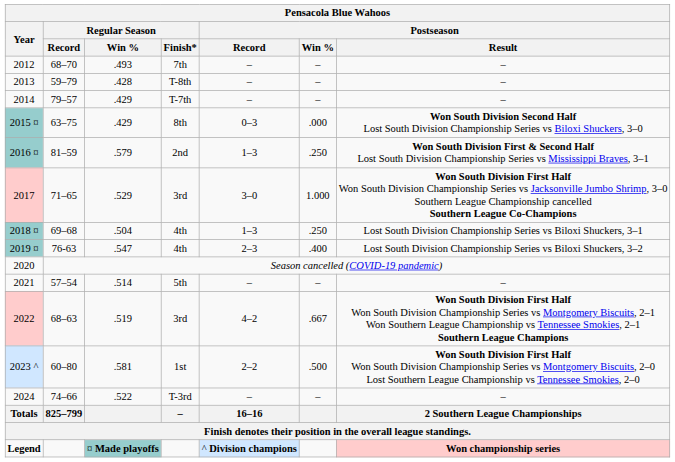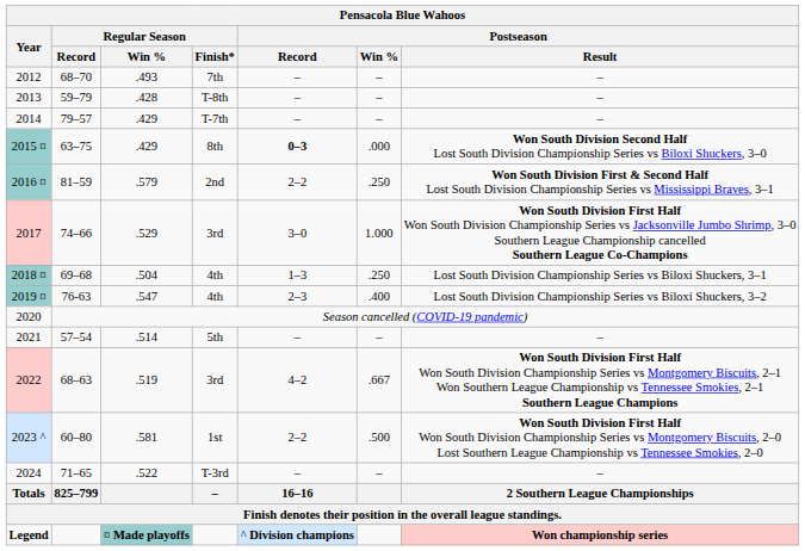2015 ¤ | Pensacola Blue Wahoos / Postseason / Record: normal -> bold
2016 ¤ | Pensacola Blue Wahoos / Postseason / Record: 1–3 -> 2–2
2017 | Pensacola Blue Wahoos / Regular Season / Record: 71–65 -> 74–66
2024 | Pensacola Blue Wahoos / Regular Season / Record: 74–66 -> 71–65
